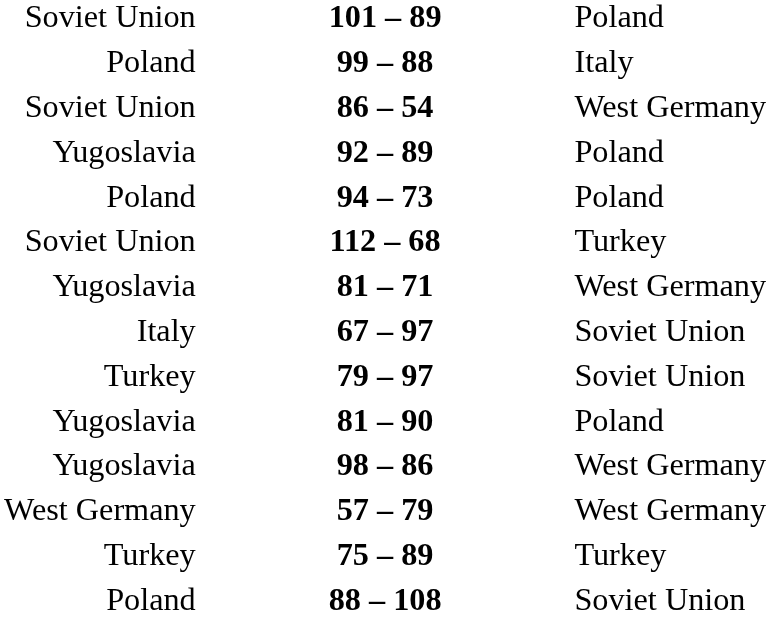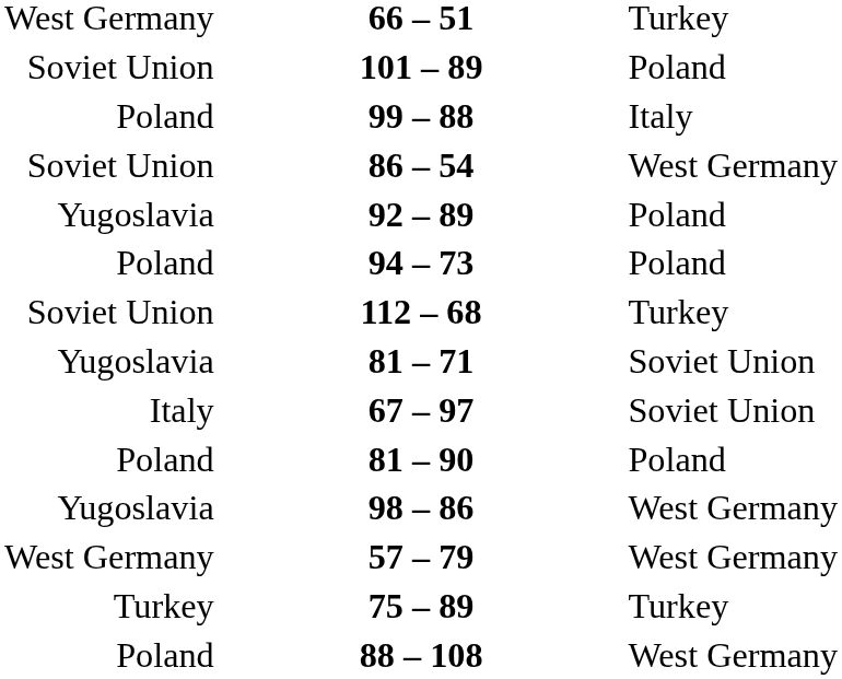+ row: West Germany | 66 – 51 | Turkey
81 – 71 | column 3: West Germany -> Soviet Union
- row: Turkey | 79 – 97 | Soviet Union
81 – 90 | column 1: Yugoslavia -> Poland
88 – 108 | column 3: Soviet Union -> West Germany
